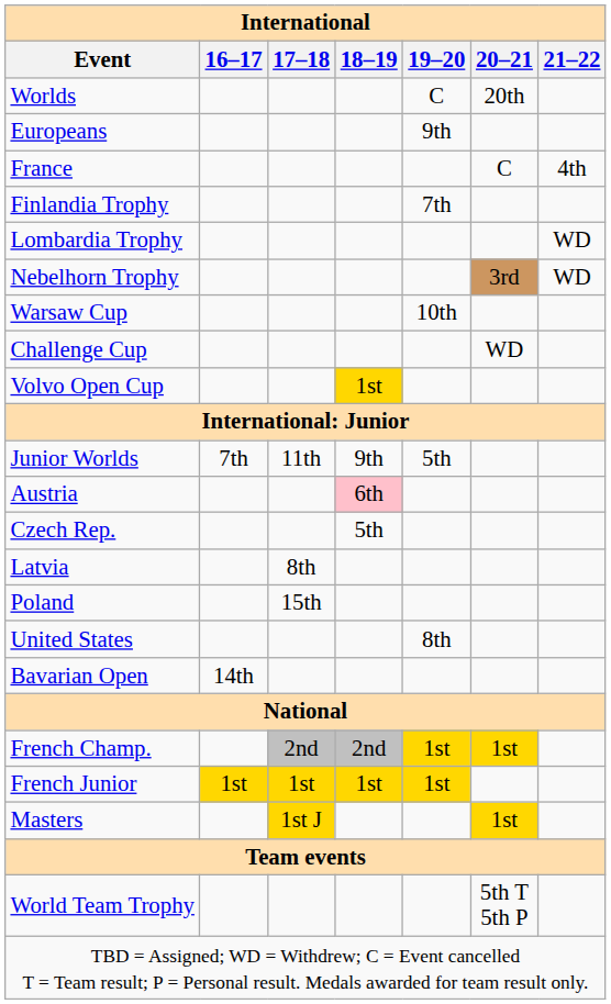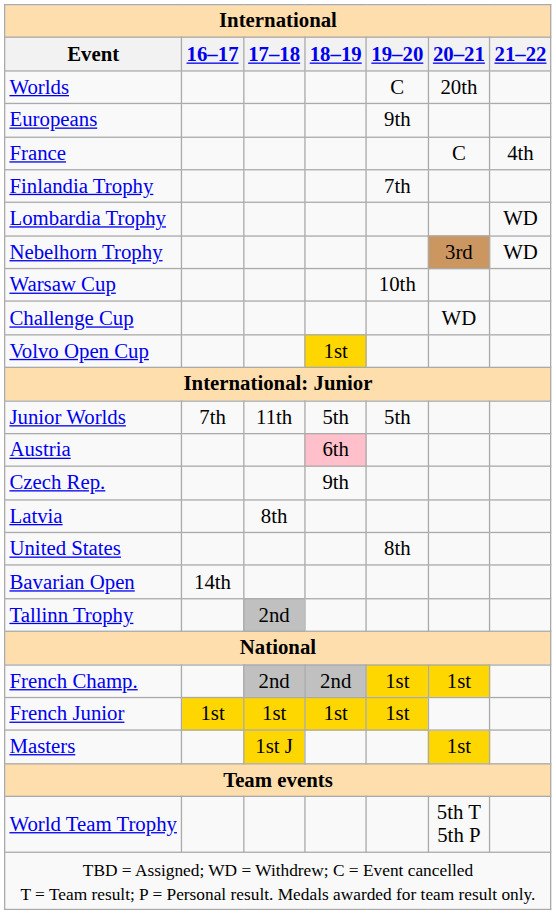Junior Worlds | 18–19: 9th -> 5th
Czech Rep. | 18–19: 5th -> 9th
- row: Poland | 15th
+ row: Tallinn Trophy | 2nd
